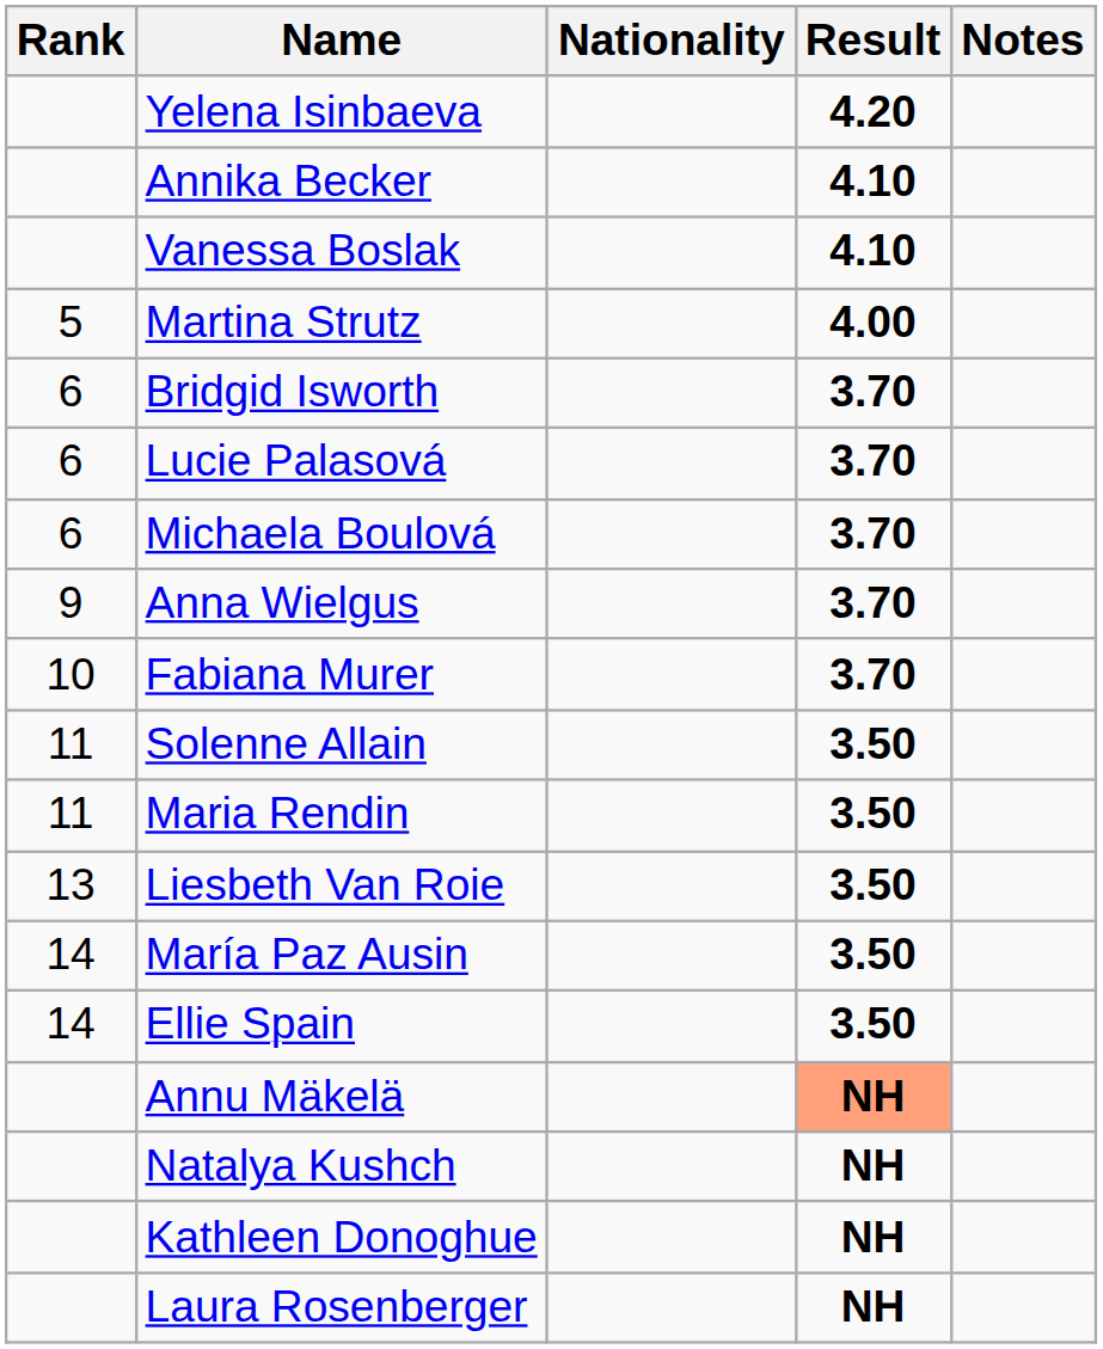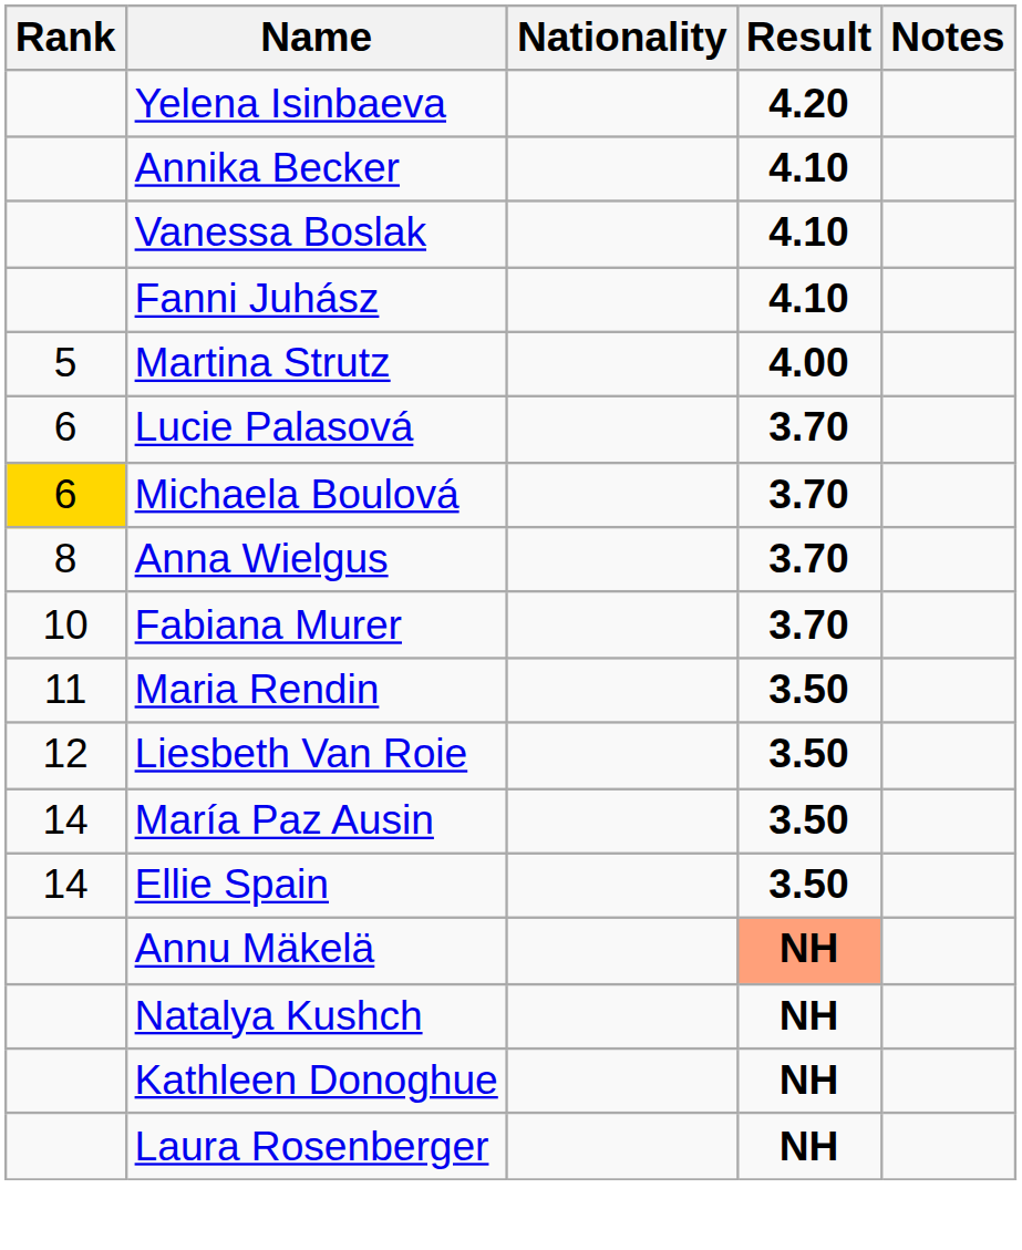+ row: Fanni Juhász | 4.10
- row: 6 | Bridgid Isworth | 3.70
Michaela Boulová | Rank: no background -> gold background
Anna Wielgus | Rank: 9 -> 8
- row: 11 | Solenne Allain | 3.50
Liesbeth Van Roie | Rank: 13 -> 12
